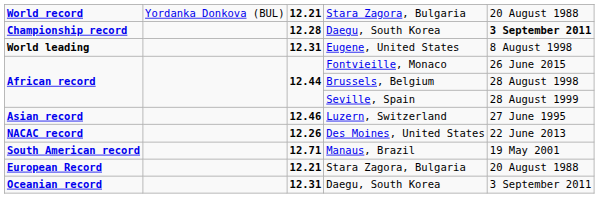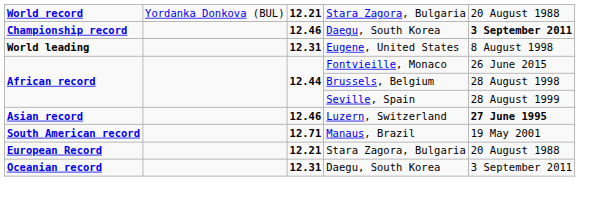Championship record / Daegu, South Korea | column 3: 12.28 -> 12.46
Luzern, Switzerland | column 5: normal -> bold
- row: NACAC record | 12.26 | Des Moines, United States | 22 June 2013
